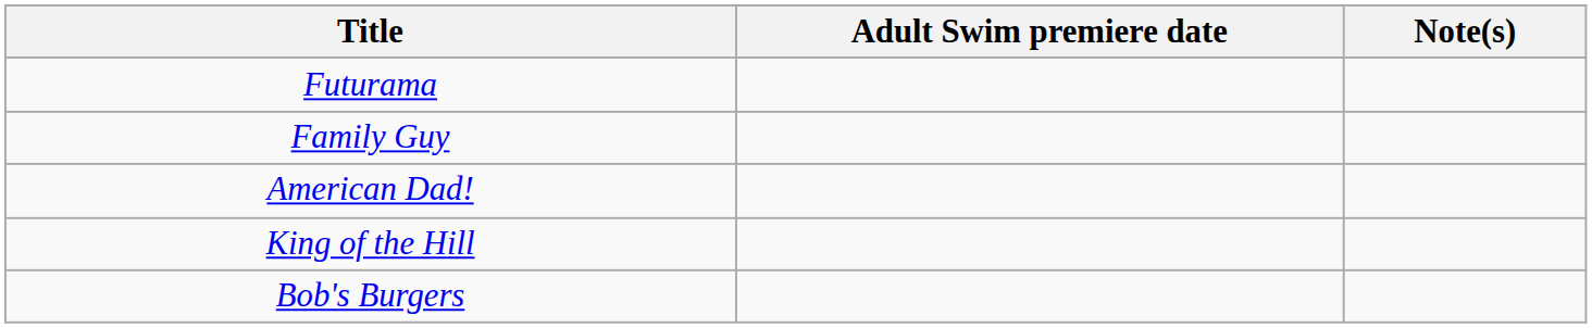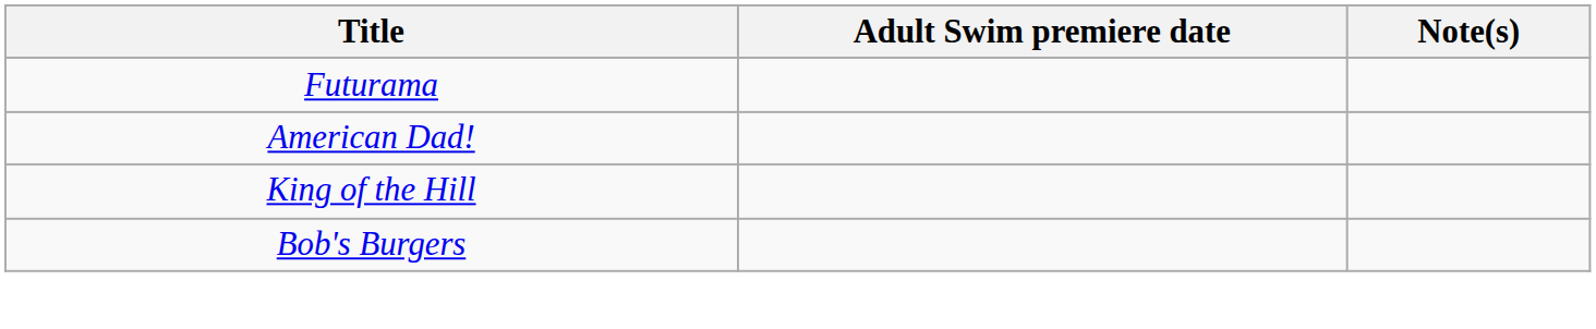- row: Family Guy
